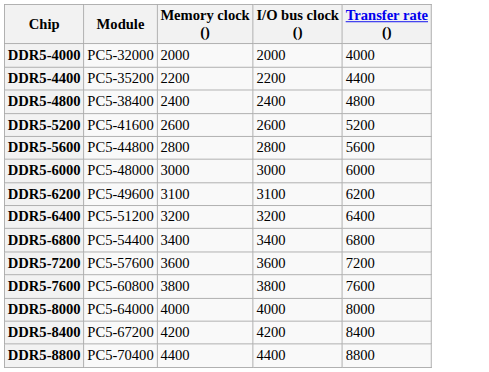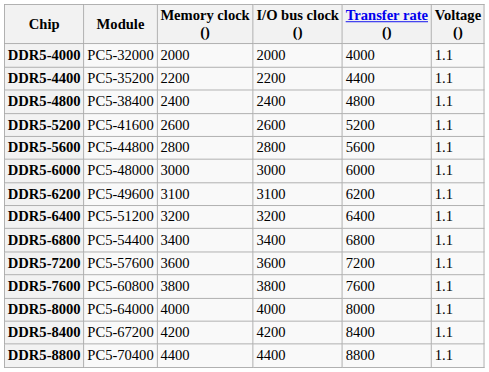+ column: Voltage () | 1.1 | 1.1 | 1.1 | 1.1 | 1.1 | 1.1 | 1.1 | 1.1 | 1.1 | 1.1 | 1.1 | 1.1 | 1.1 | 1.1
